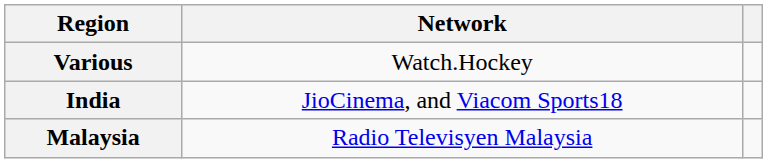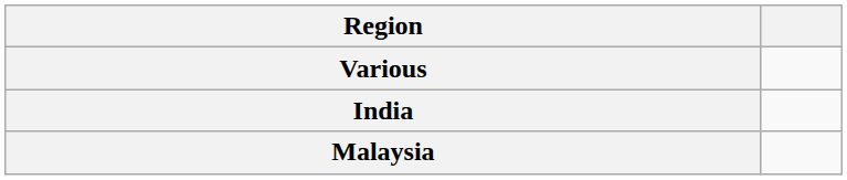- column: Network | Watch.Hockey | JioCinema, and Viacom Sports18 | Radio Televisyen Malaysia
